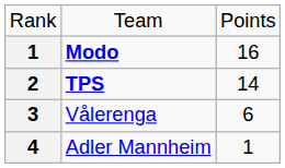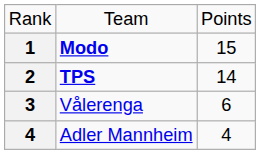Modo | column 3: 16 -> 15
Adler Mannheim | column 3: 1 -> 4
